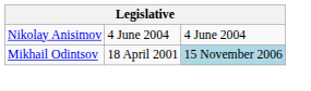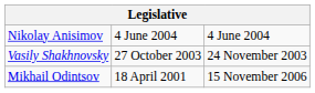+ row: Vasily Shakhnovsky | 27 October 2003 | 24 November 2003
Mikhail Odintsov | column 3: lightblue background -> no background
